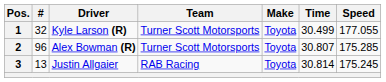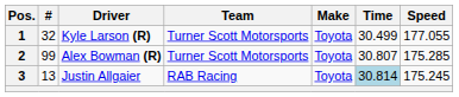2 | #: 96 -> 99
3 | Time: no background -> lightblue background
